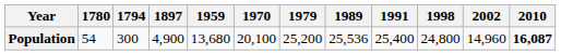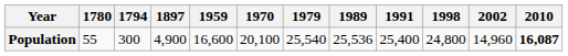Population | 1780: 54 -> 55
Population | 1959: 13,680 -> 16,600
Population | 1979: 25,200 -> 25,540
